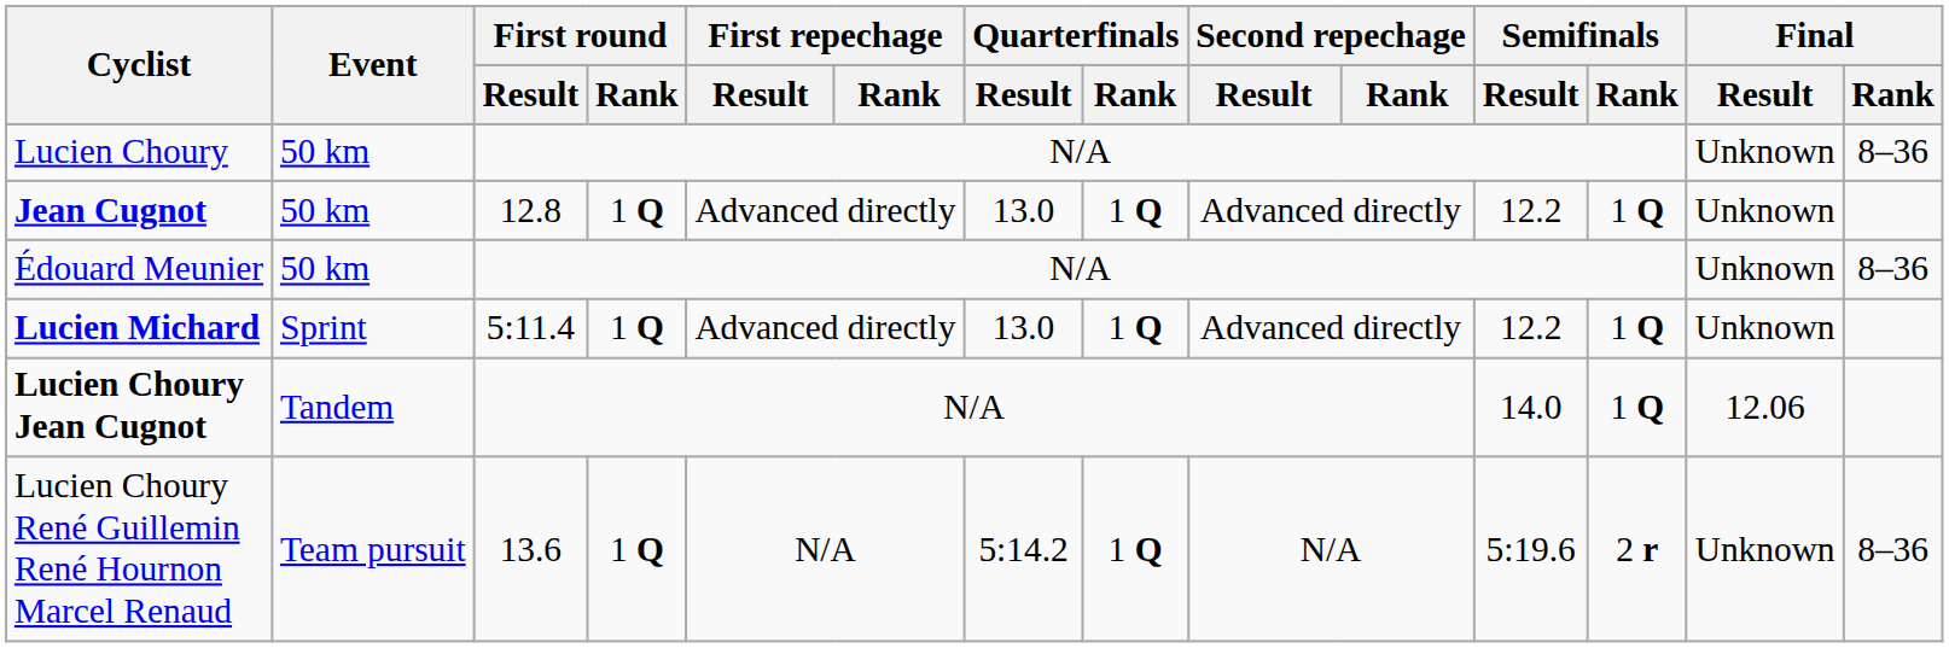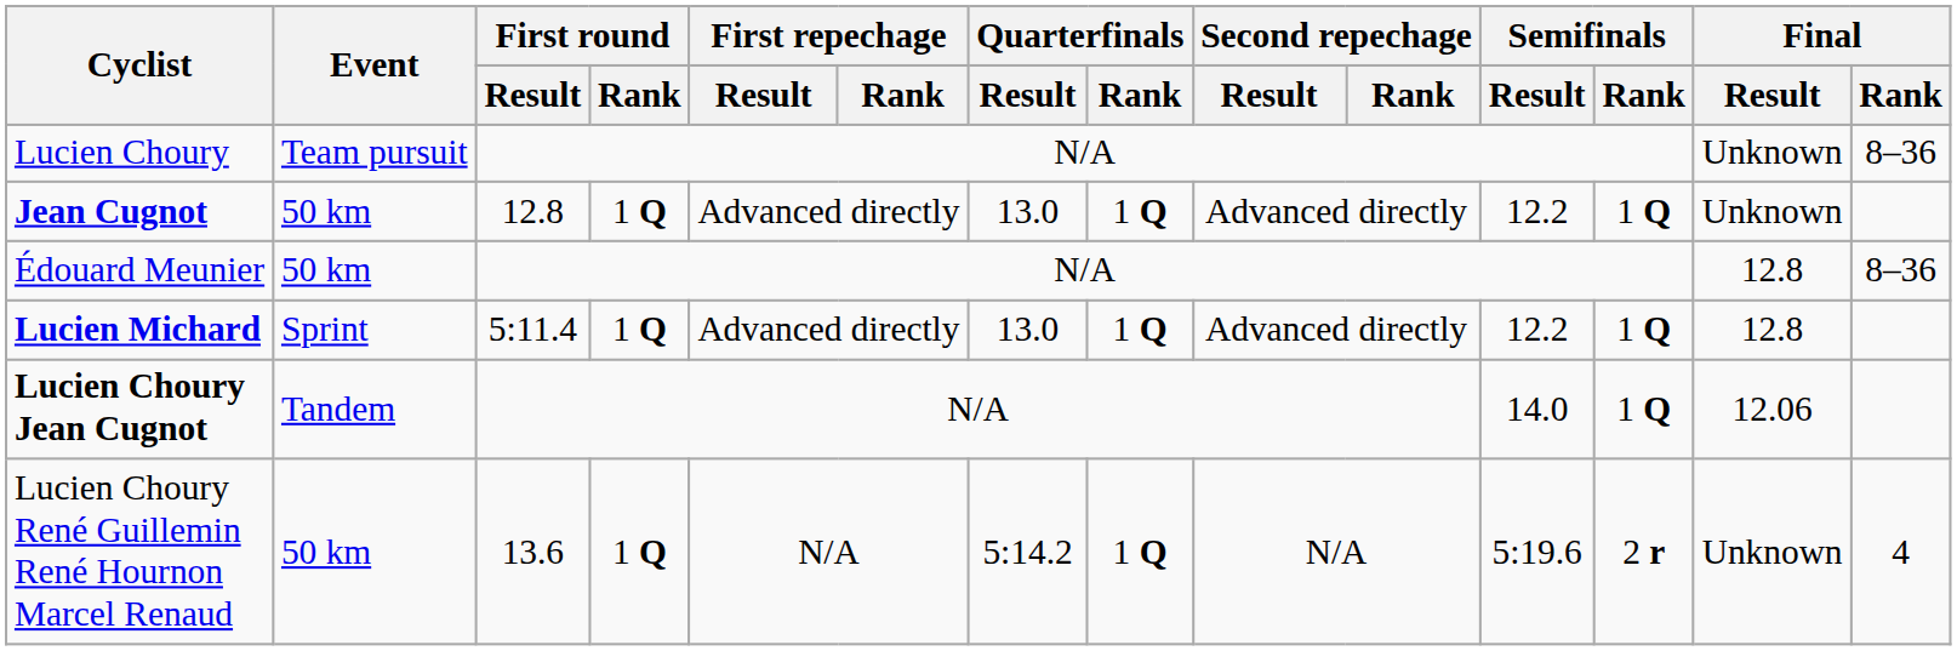Lucien Choury | Event: 50 km -> Team pursuit
Édouard Meunier | Final / Result: Unknown -> 12.8
Lucien Michard | Final / Result: Unknown -> 12.8
Lucien Choury René Guillemin René Hournon Marcel Renaud | Event: Team pursuit -> 50 km
Lucien Choury René Guillemin René Hournon Marcel Renaud | Final / Rank: 8–36 -> 4
